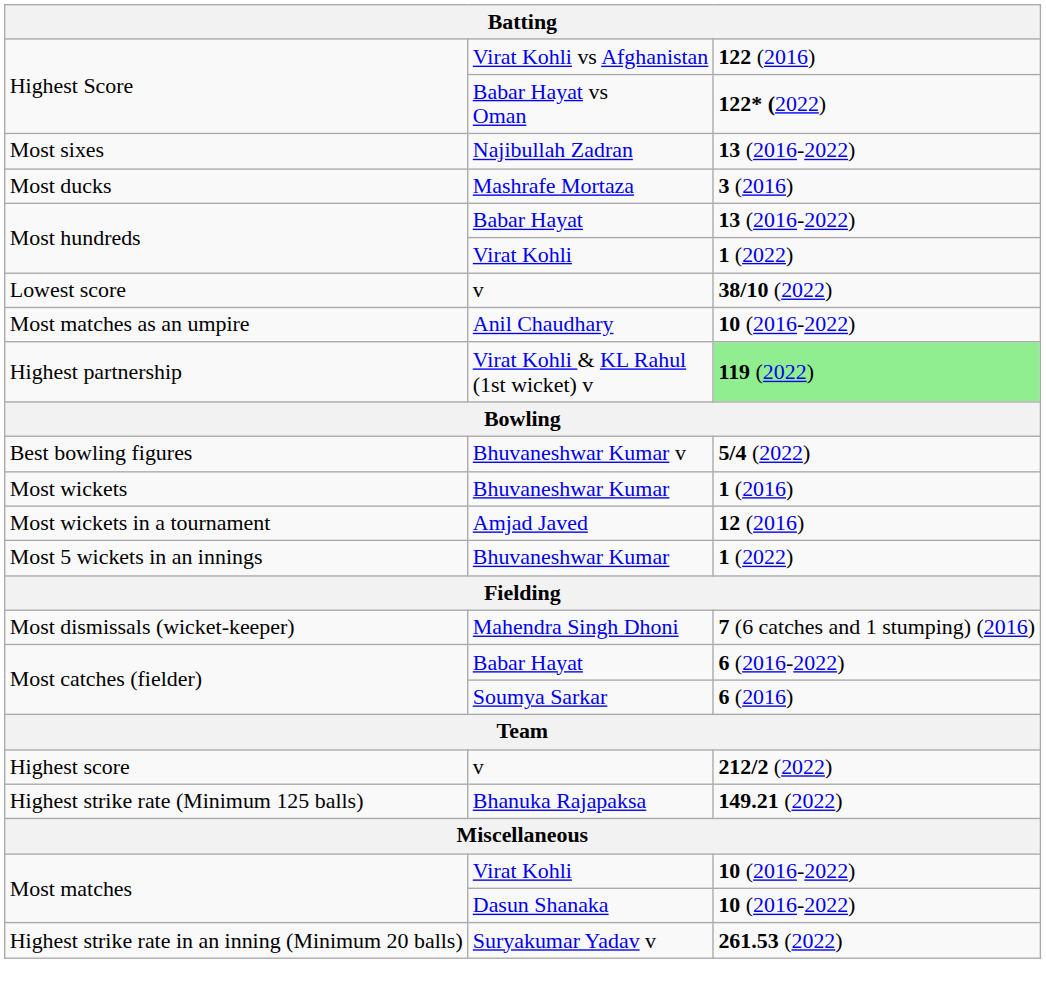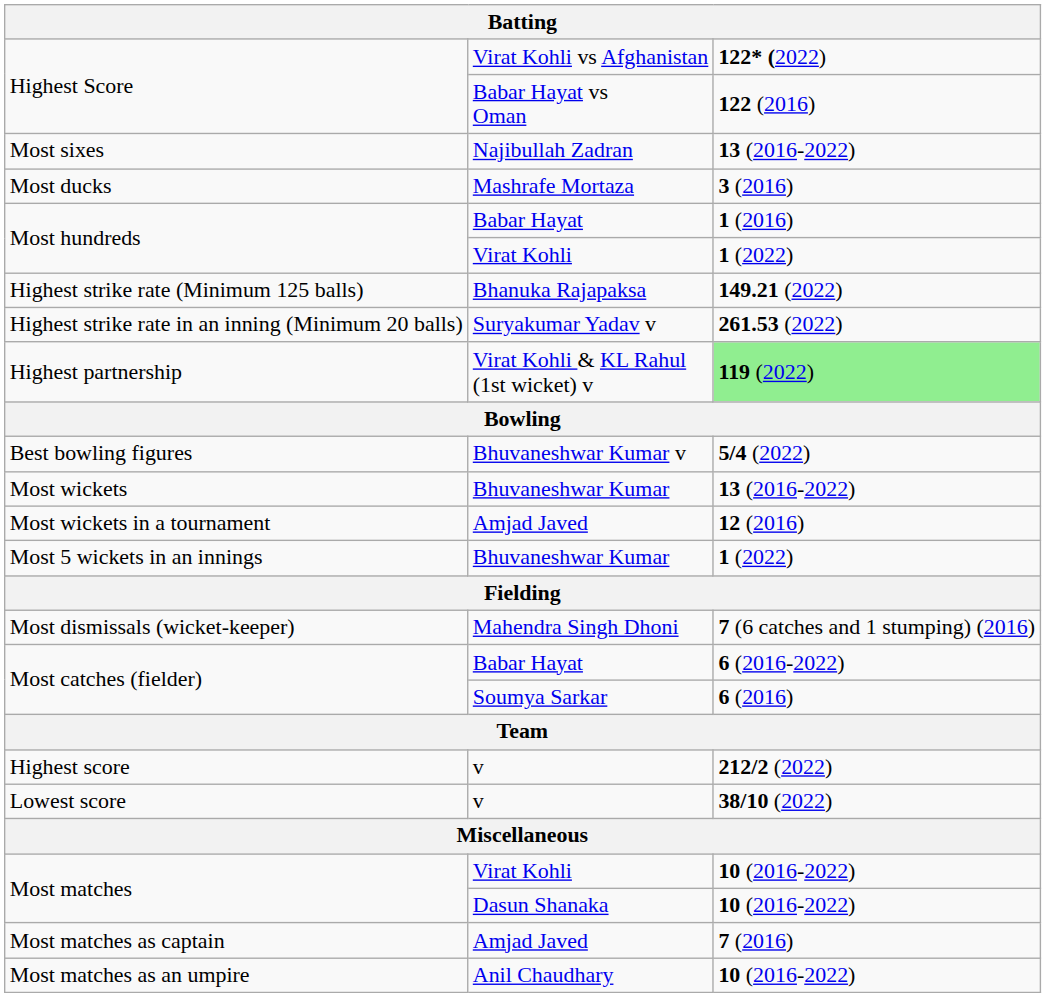Highest Score / Virat Kohli vs Afghanistan | column 3: 122 (2016) -> 122* (2022)
Highest Score / Babar Hayat vs Oman | column 3: 122* (2022) -> 122 (2016)
Most hundreds / Babar Hayat | column 3: 13 (2016-2022) -> 1 (2016)
rows swapped: Highest strike rate (Minimum 125 balls) <-> Lowest score
rows swapped: Highest strike rate in an inning (Minimum 20 balls) <-> Most matches as an umpire
Most wickets | column 3: 1 (2016) -> 13 (2016-2022)
+ row: Most matches as captain | Amjad Javed | 7 (2016)
